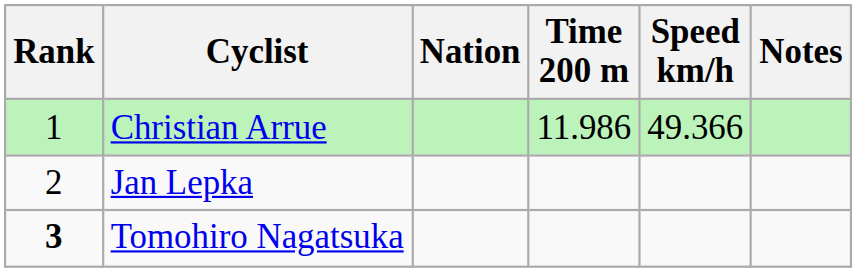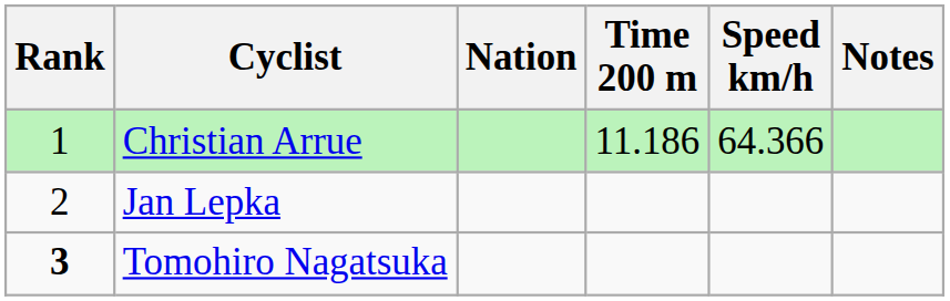Christian Arrue | Time 200 m: 11.986 -> 11.186
Christian Arrue | Speed km/h: 49.366 -> 64.366
